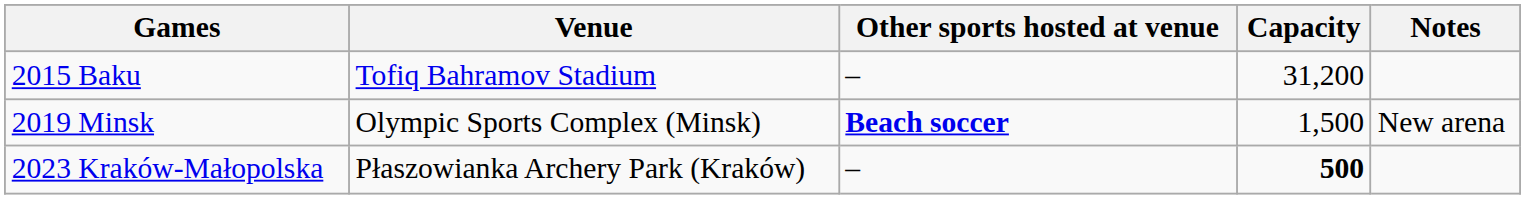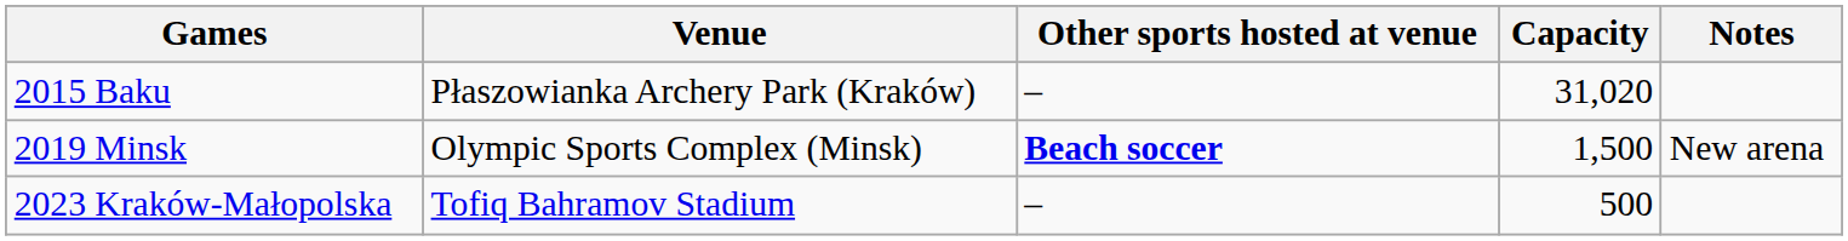2015 Baku | Venue: Tofiq Bahramov Stadium -> Płaszowianka Archery Park (Kraków)
2015 Baku | Capacity: 31,200 -> 31,020
2023 Kraków-Małopolska | Venue: Płaszowianka Archery Park (Kraków) -> Tofiq Bahramov Stadium
2023 Kraków-Małopolska | Capacity: bold -> normal
